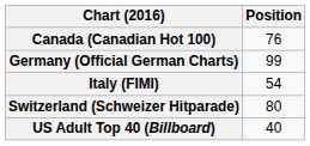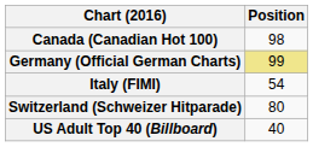Canada (Canadian Hot 100) | Position: 76 -> 98
Germany (Official German Charts) | Position: no background -> khaki background
